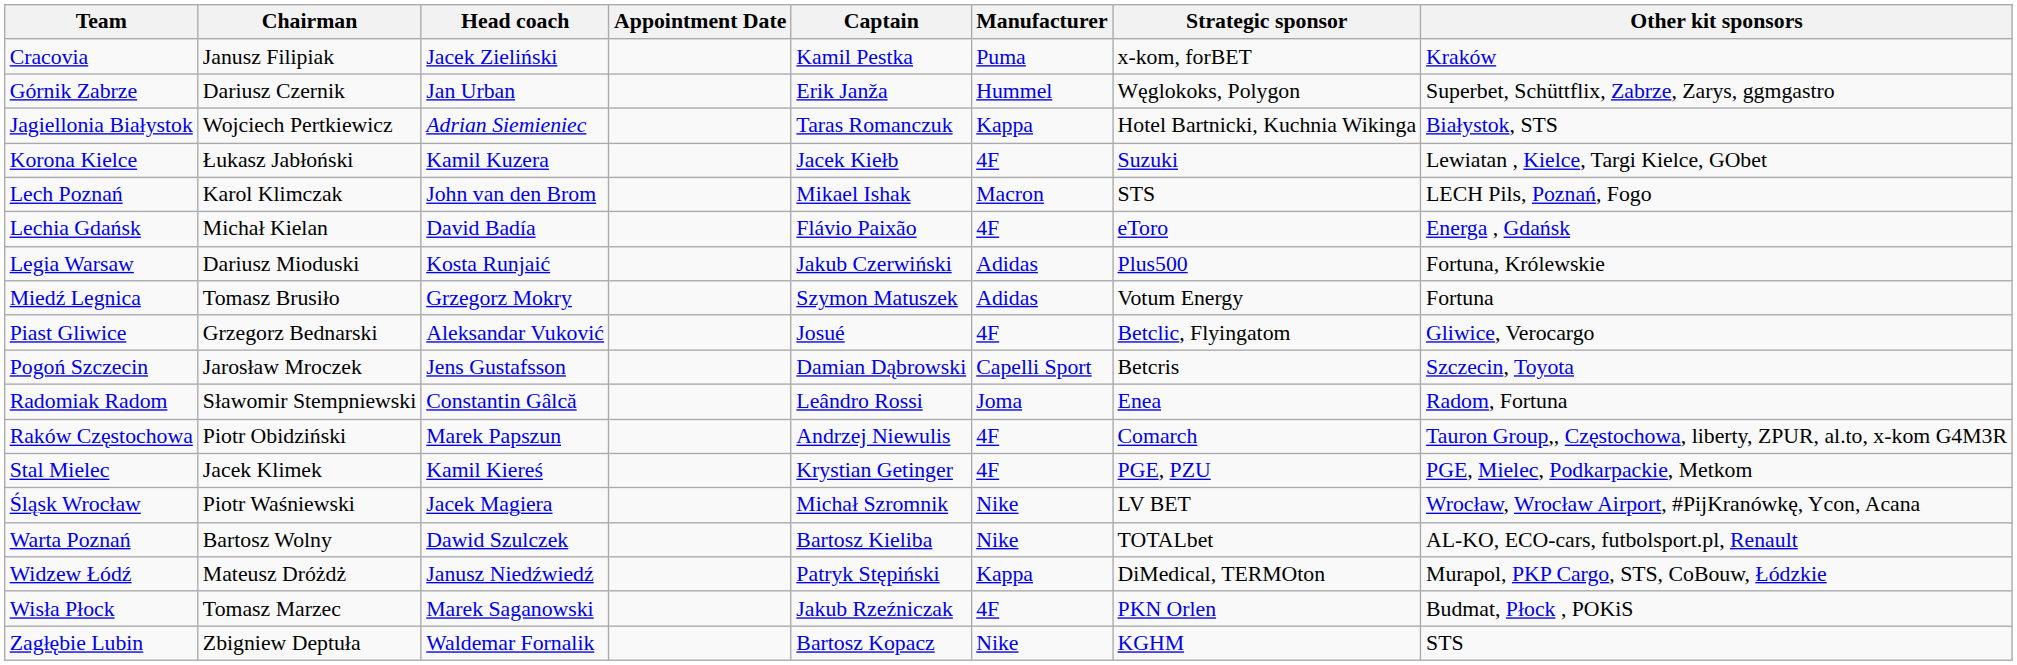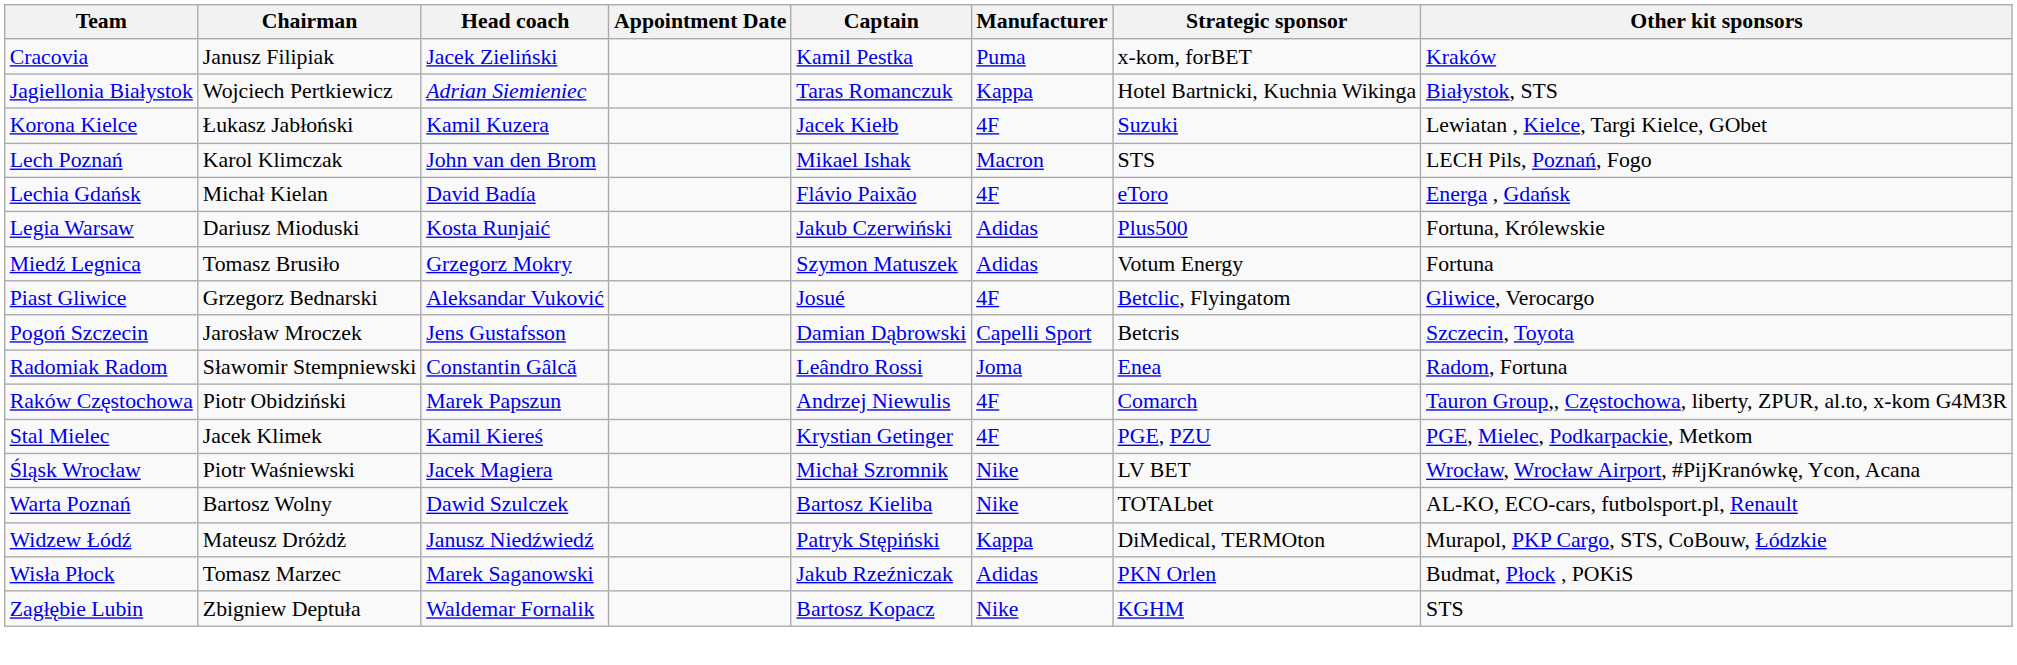- row: Górnik Zabrze | Dariusz Czernik | Jan Urban | Erik Janža | Hummel | Węglokoks, Polygon | Superbet, Schüttflix, Zabrze, Zarys, ggmgastro
Wisła Płock | Manufacturer: 4F -> Adidas
